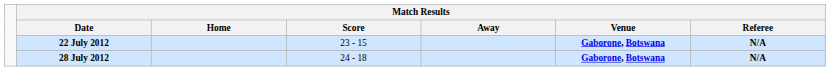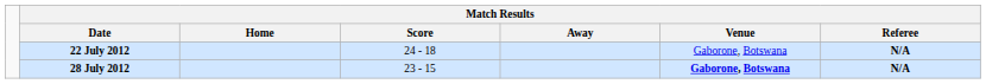22 July 2012 | Match Results / Score: 23 - 15 -> 24 - 18
22 July 2012 | Match Results / Venue: bold -> normal
28 July 2012 | Match Results / Score: 24 - 18 -> 23 - 15
